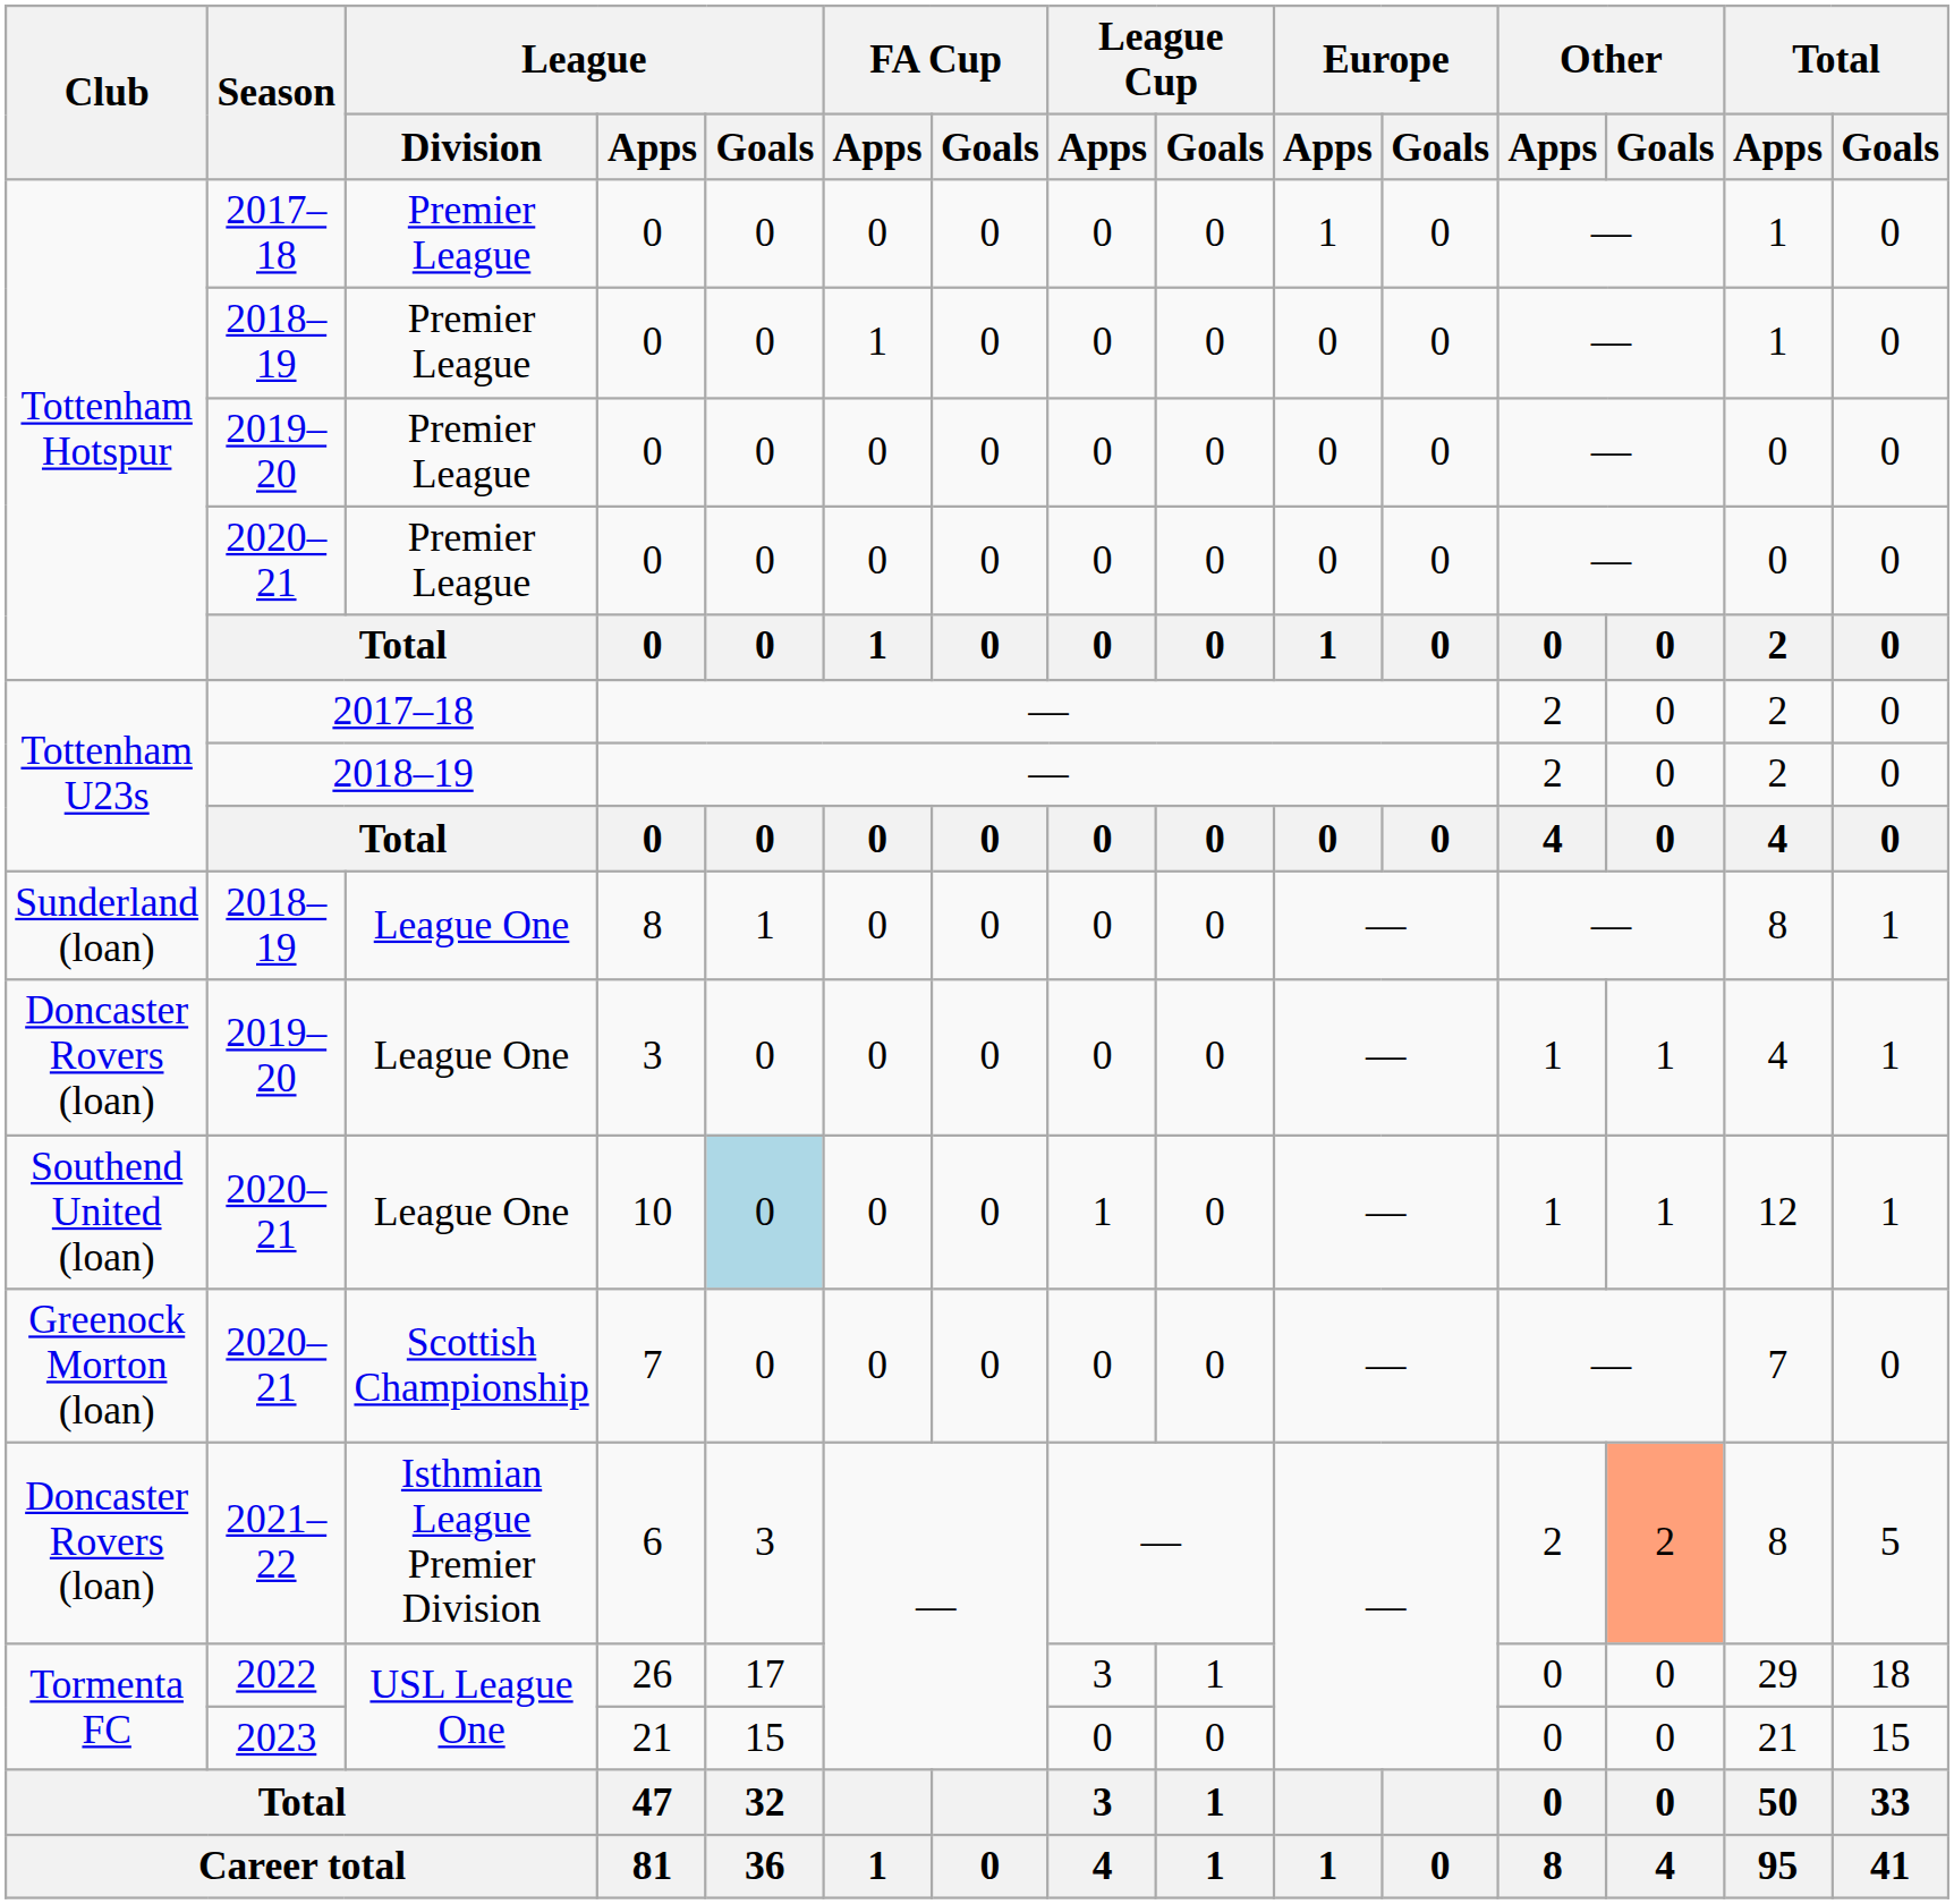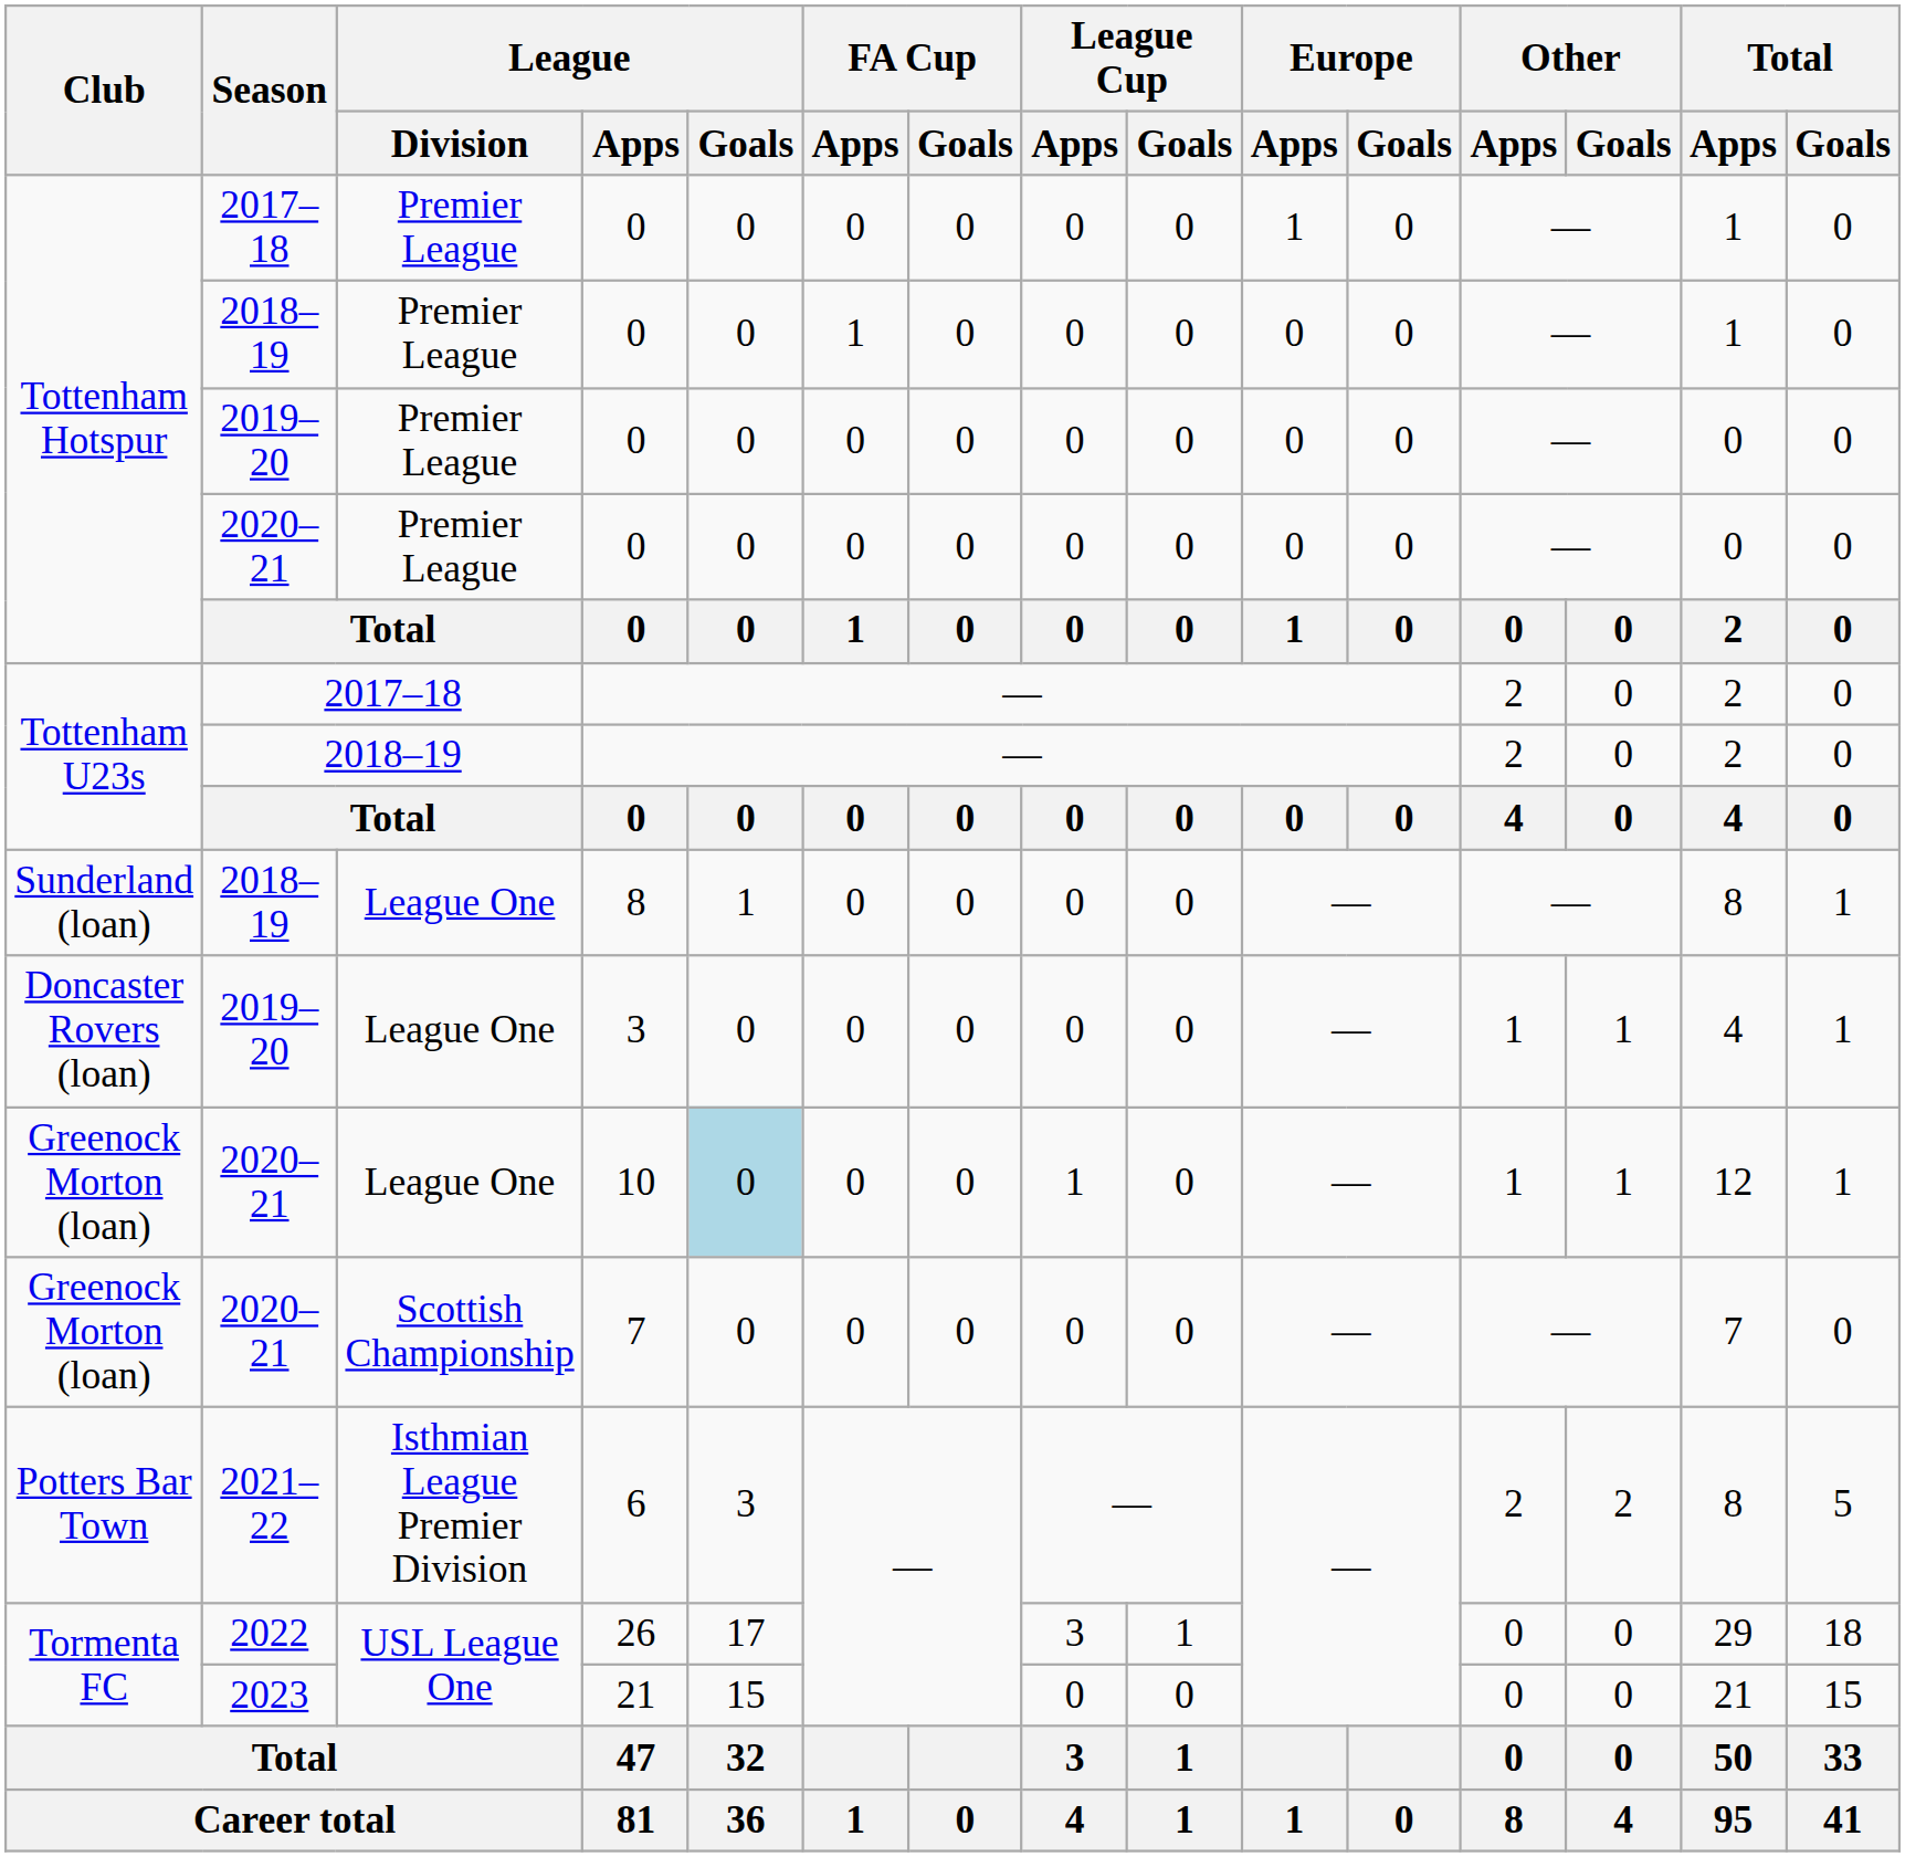10 | Club: Southend United (loan) -> Greenock Morton (loan)
6 | Club: Doncaster Rovers (loan) -> Potters Bar Town
6 | Other / Goals: lightsalmon background -> no background
